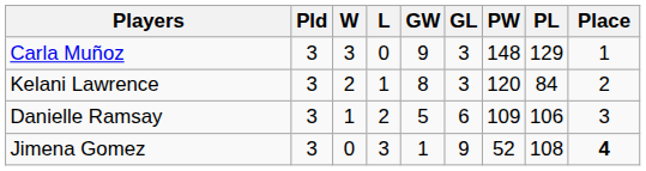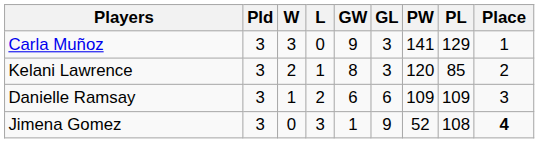Carla Muñoz | PW: 148 -> 141
Kelani Lawrence | PL: 84 -> 85
Danielle Ramsay | GW: 5 -> 6
Danielle Ramsay | PL: 106 -> 109
